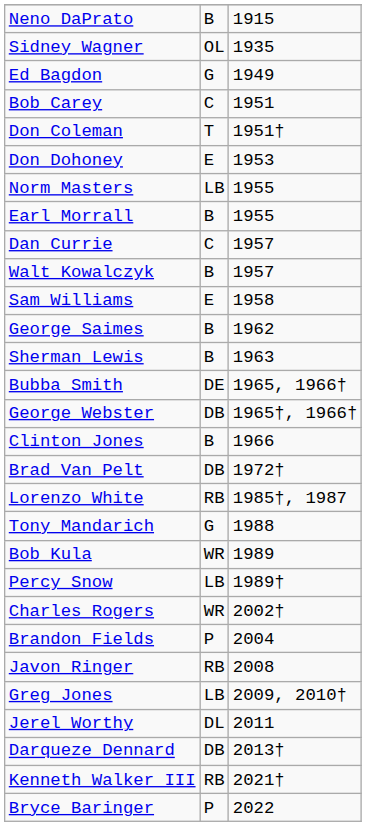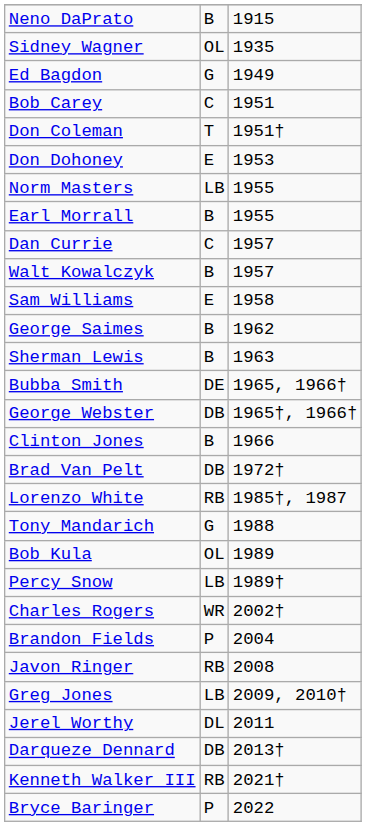Bob Kula | column 2: WR -> OL
